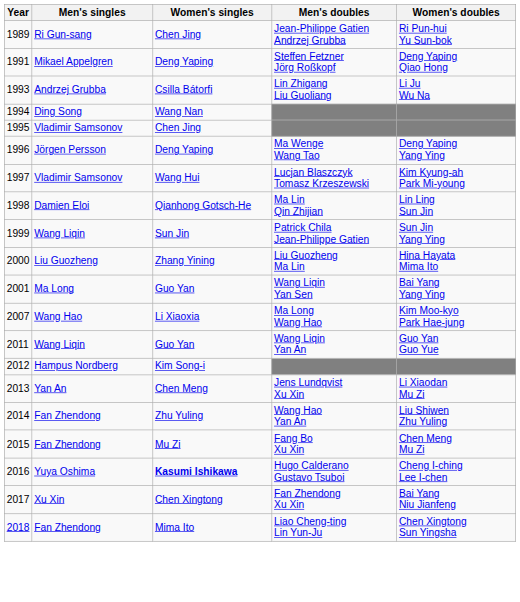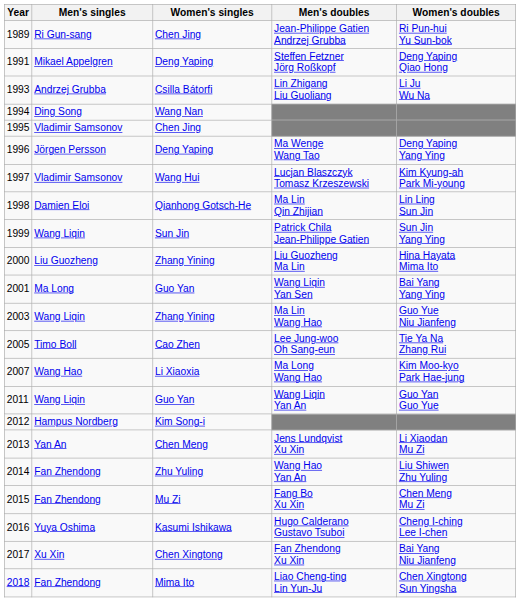+ row: 2003 | Wang Liqin | Zhang Yining | Ma Lin Wang Hao | Guo Yue Niu Jianfeng
+ row: 2005 | Timo Boll | Cao Zhen | Lee Jung-woo Oh Sang-eun | Tie Ya Na Zhang Rui
Hugo Calderano Gustavo Tsuboi | Women's singles: bold -> normal
